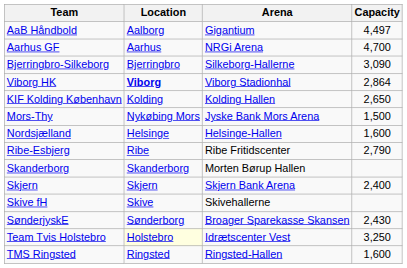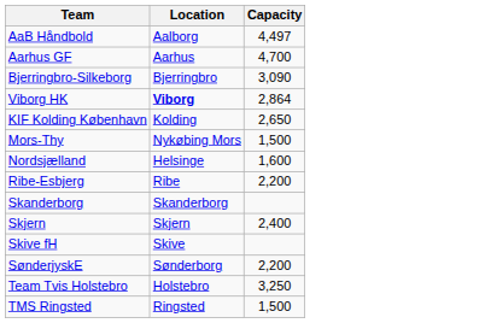- column: Arena | Gigantium | NRGi Arena | Silkeborg-Hallerne | Viborg Stadionhal | Kolding Hallen | Jyske Bank Mors Arena | Helsinge-Hallen | Ribe Fritidscenter | Morten Børup Hallen | Skjern Bank Arena | Skivehallerne | Broager Sparekasse Skansen | Idrætscenter Vest | Ringsted-Hallen
Ribe-Esbjerg | Capacity: 2,790 -> 2,200
SønderjyskE | Capacity: 2,430 -> 2,200
Team Tvis Holstebro | Location: lightyellow background -> no background
TMS Ringsted | Capacity: 1,600 -> 1,500
